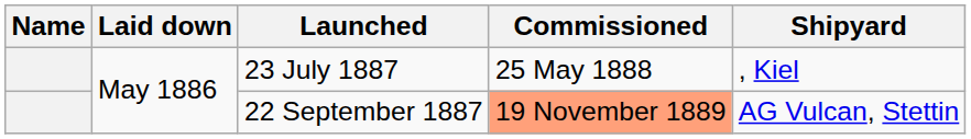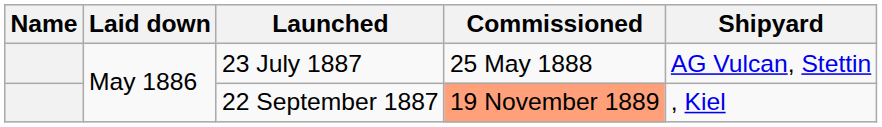23 July 1887 | Shipyard: , Kiel -> AG Vulcan, Stettin
22 September 1887 | Shipyard: AG Vulcan, Stettin -> , Kiel
